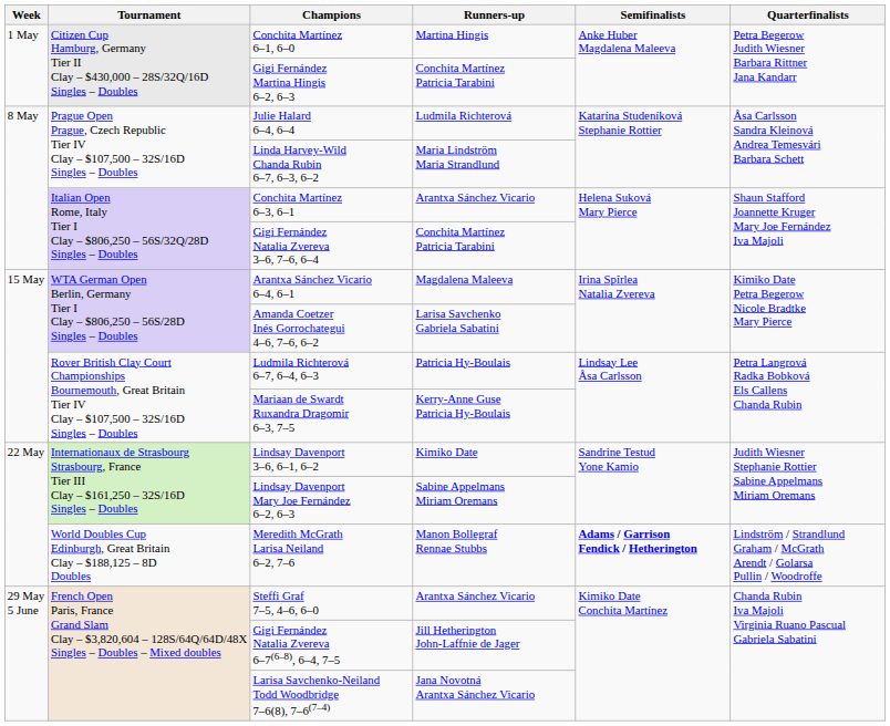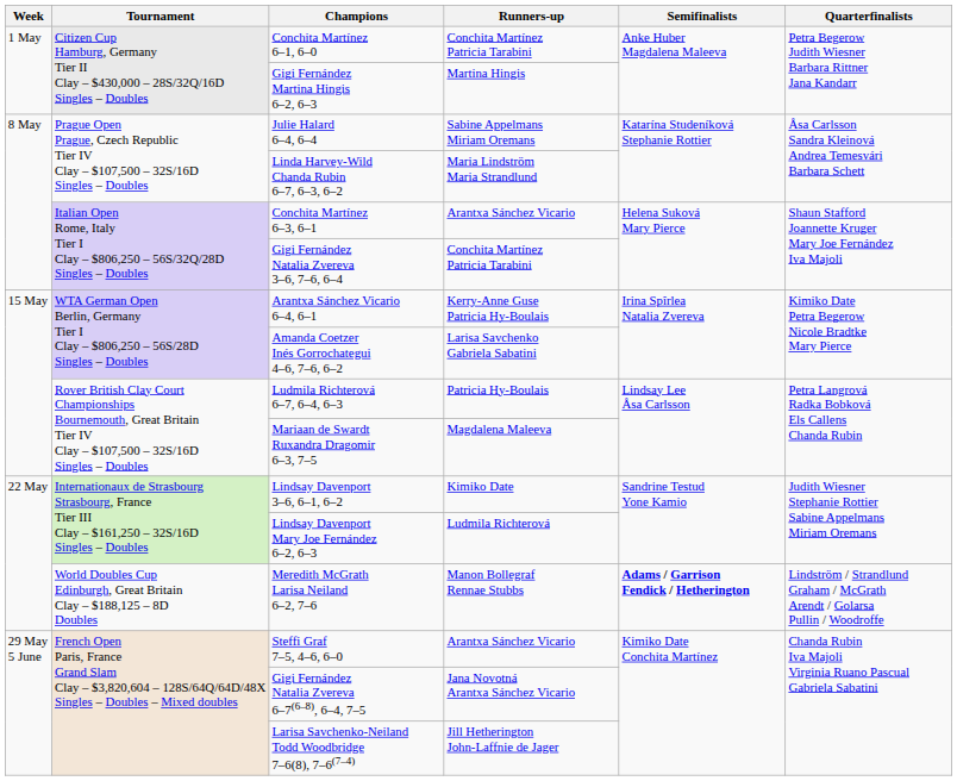Conchita Martínez 6–1, 6–0 | Runners-up: Martina Hingis -> Conchita Martínez Patricia Tarabini
Gigi Fernández Martina Hingis 6–2, 6–3 | Runners-up: Conchita Martínez Patricia Tarabini -> Martina Hingis
Julie Halard 6–4, 6–4 | Runners-up: Ludmila Richterová -> Sabine Appelmans Miriam Oremans
Arantxa Sánchez Vicario 6–4, 6–1 | Runners-up: Magdalena Maleeva -> Kerry-Anne Guse Patricia Hy-Boulais
Mariaan de Swardt Ruxandra Dragomir 6–3, 7–5 | Runners-up: Kerry-Anne Guse Patricia Hy-Boulais -> Magdalena Maleeva
Lindsay Davenport Mary Joe Fernández 6–2, 6–3 | Runners-up: Sabine Appelmans Miriam Oremans -> Ludmila Richterová
Gigi Fernández Natalia Zvereva 6–7(6–8), 6–4, 7–5 | Runners-up: Jill Hetherington John-Laffnie de Jager -> Jana Novotná Arantxa Sánchez Vicario
Larisa Savchenko-Neiland Todd Woodbridge 7–6(8), 7–6(7–4) | Runners-up: Jana Novotná Arantxa Sánchez Vicario -> Jill Hetherington John-Laffnie de Jager
